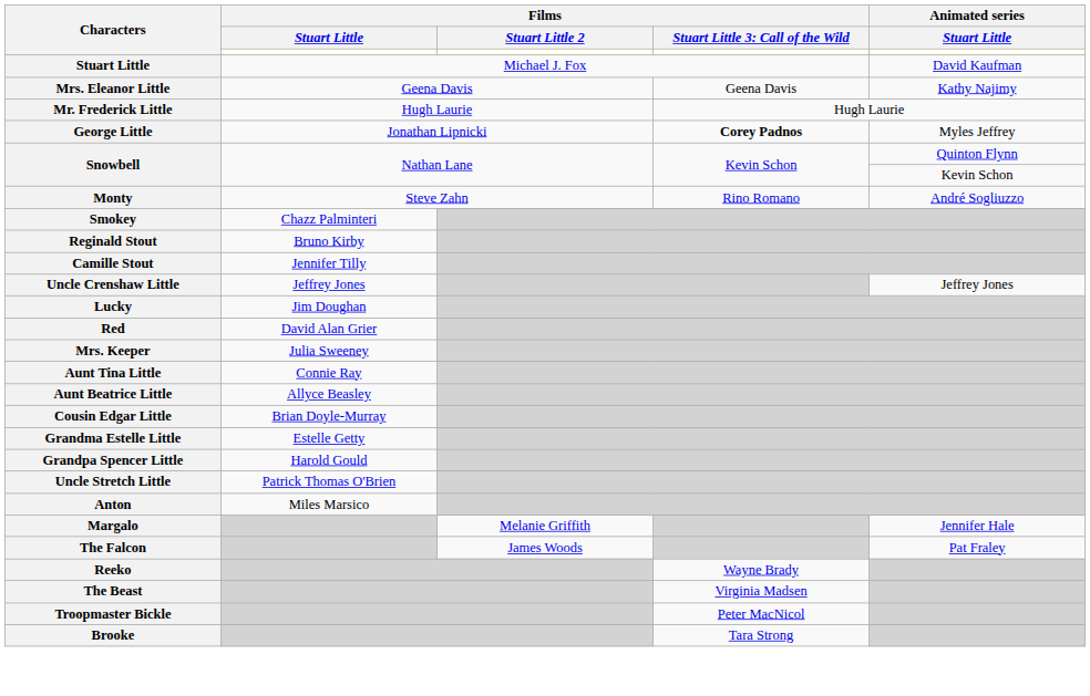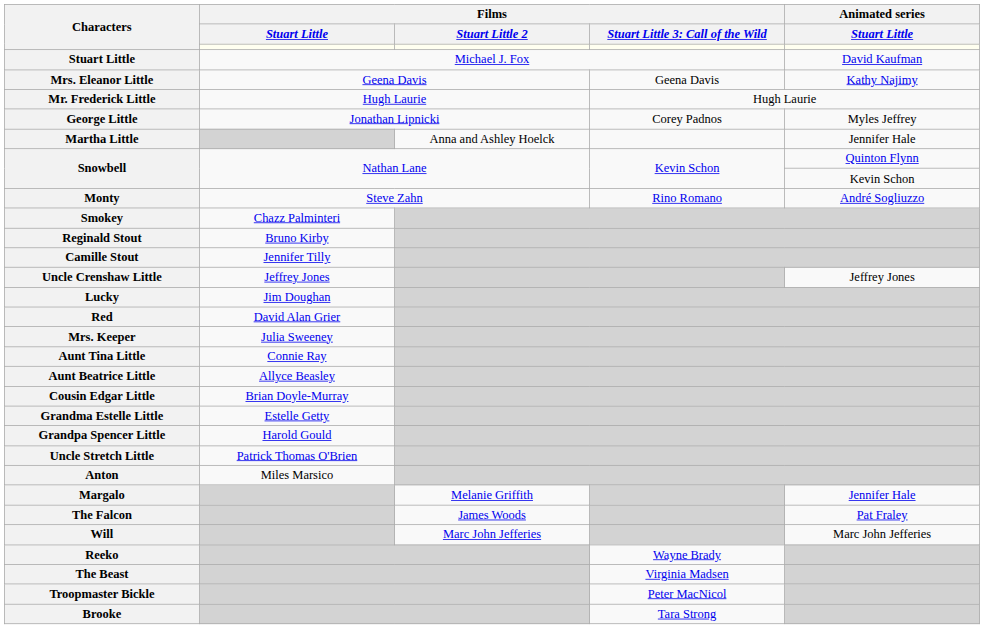George Little | column 4: bold -> normal
+ row: Martha Little | Anna and Ashley Hoelck | Jennifer Hale
+ row: Will | Marc John Jefferies | Marc John Jefferies
